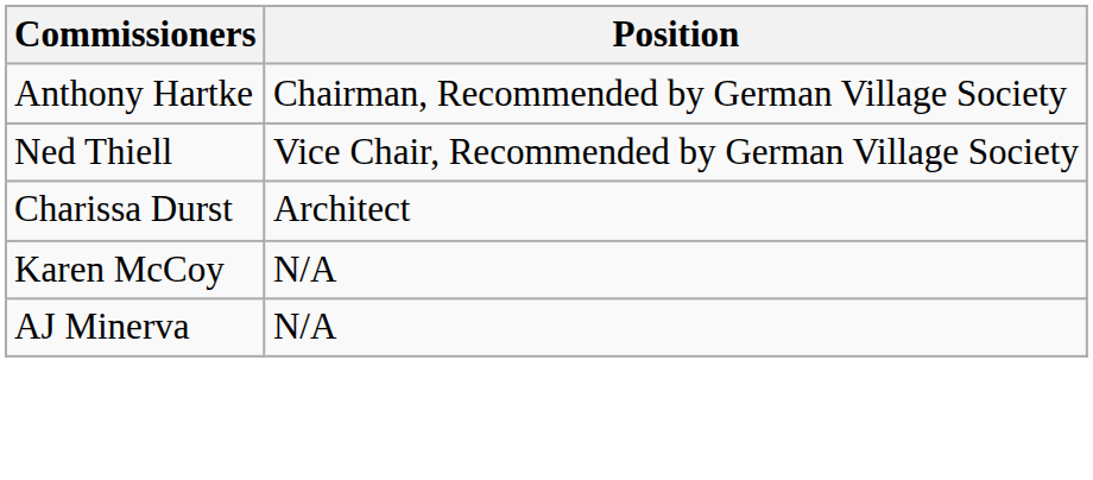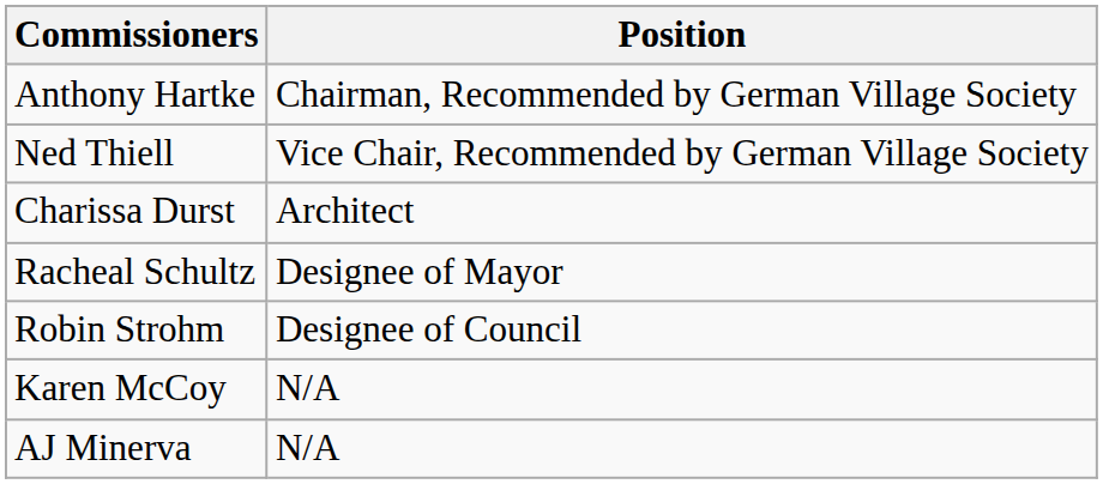+ row: Racheal Schultz | Designee of Mayor
+ row: Robin Strohm | Designee of Council
